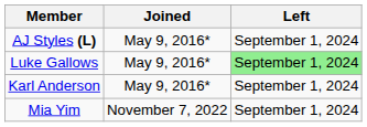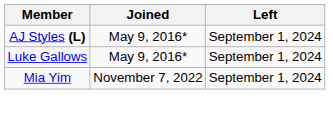Luke Gallows | Left: lightgreen background -> no background
- row: Karl Anderson | May 9, 2016* | September 1, 2024
